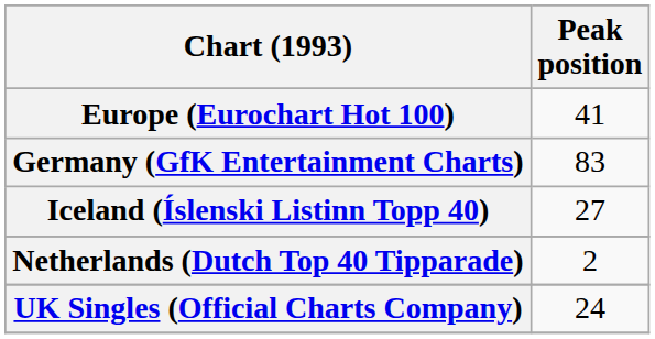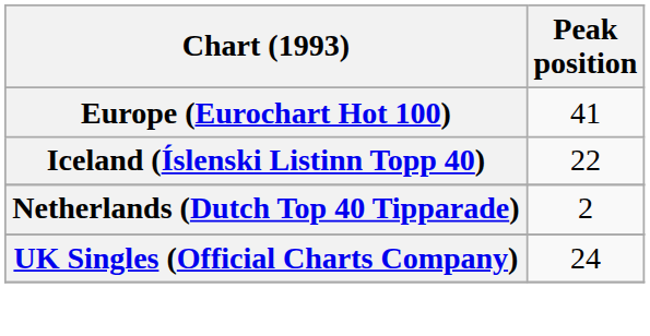- row: Germany (GfK Entertainment Charts) | 83
Iceland (Íslenski Listinn Topp 40) | Peak position: 27 -> 22
